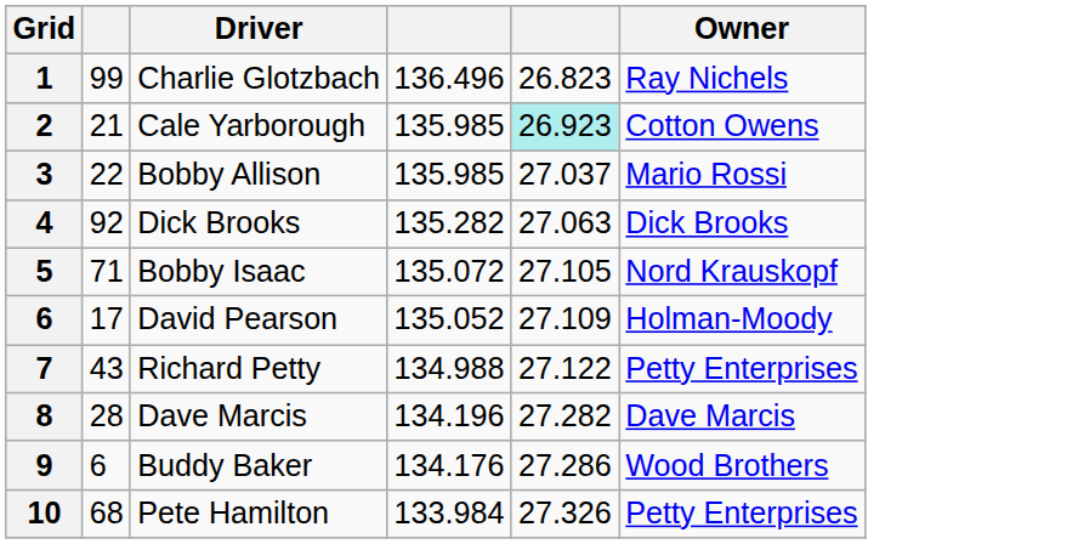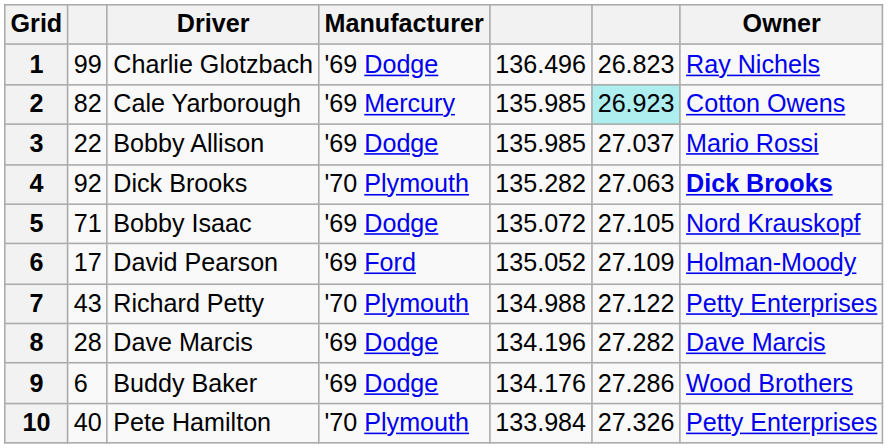+ column: Manufacturer | '69 Dodge | '69 Mercury | '69 Dodge | '70 Plymouth | '69 Dodge | '69 Ford | '70 Plymouth | '69 Dodge | '69 Dodge | '70 Plymouth
2 | column 2: 21 -> 82
4 | Owner: normal -> bold
10 | column 2: 68 -> 40
